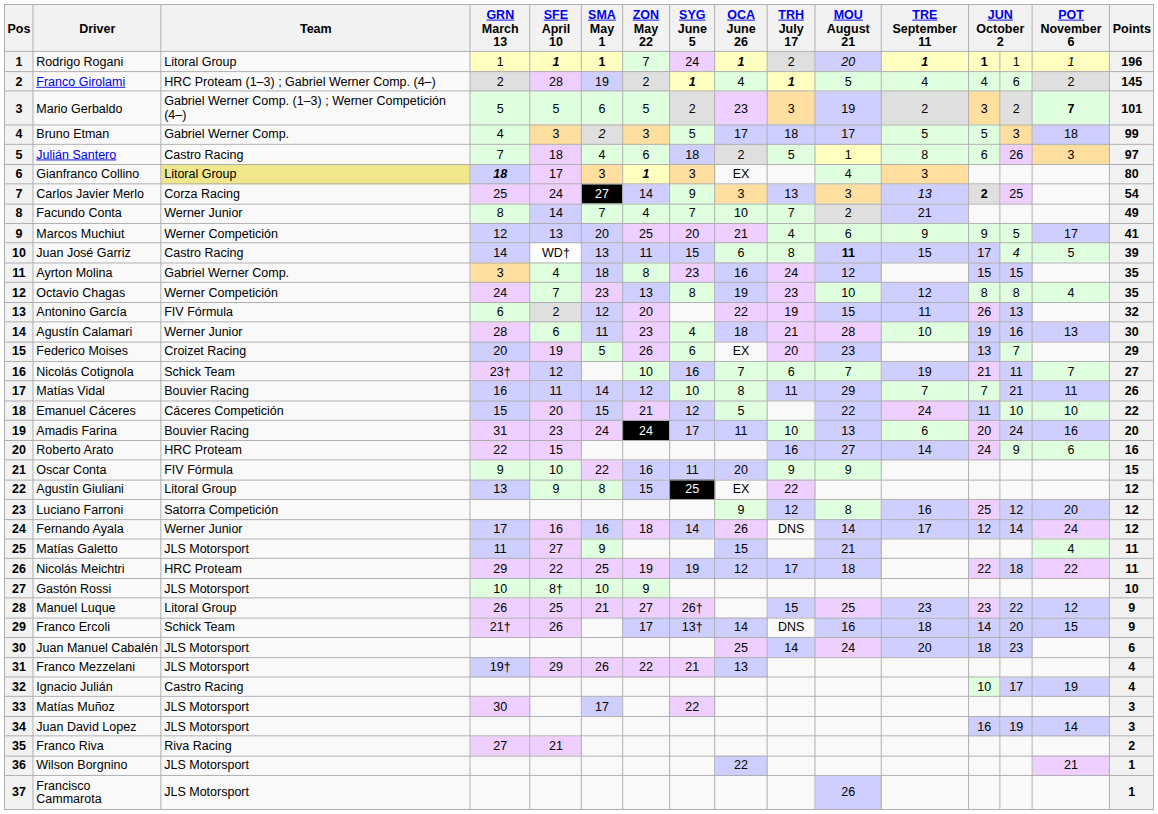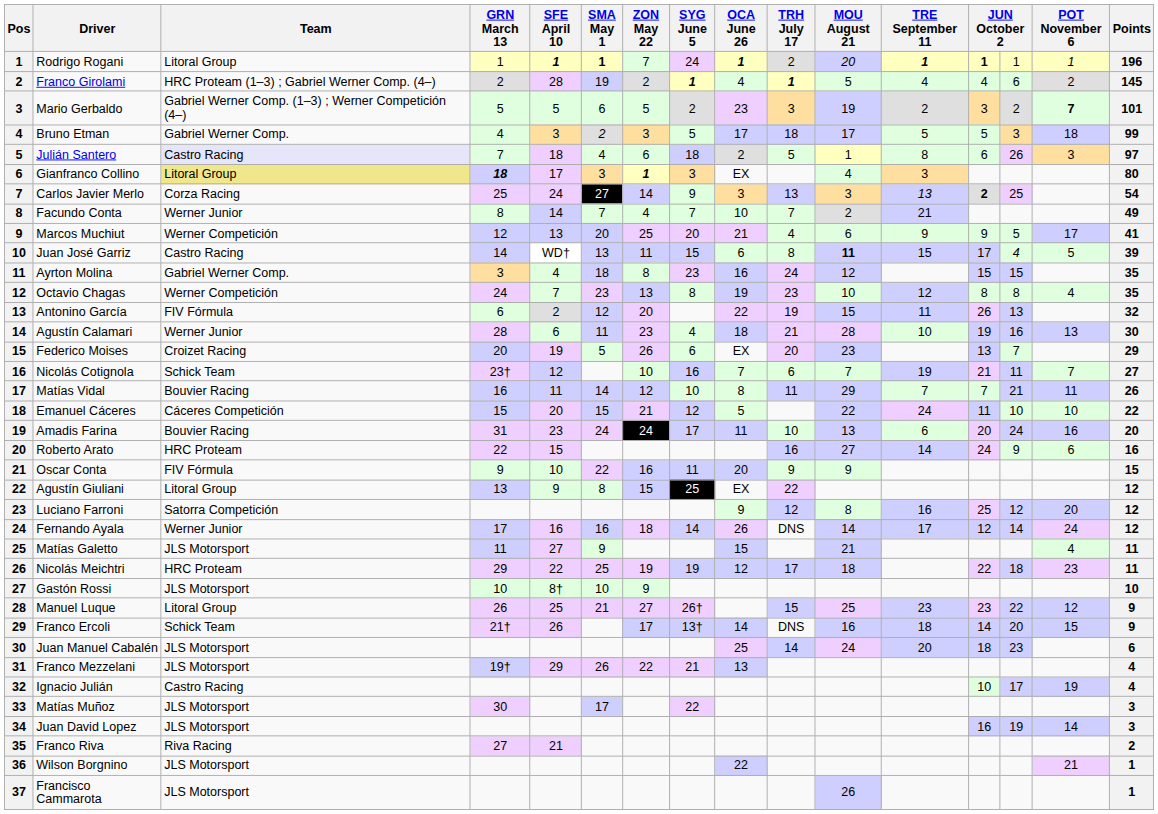Julián Santero | Team: no background -> lavender background
Nicolás Meichtri | POT November 6: 22 -> 23
